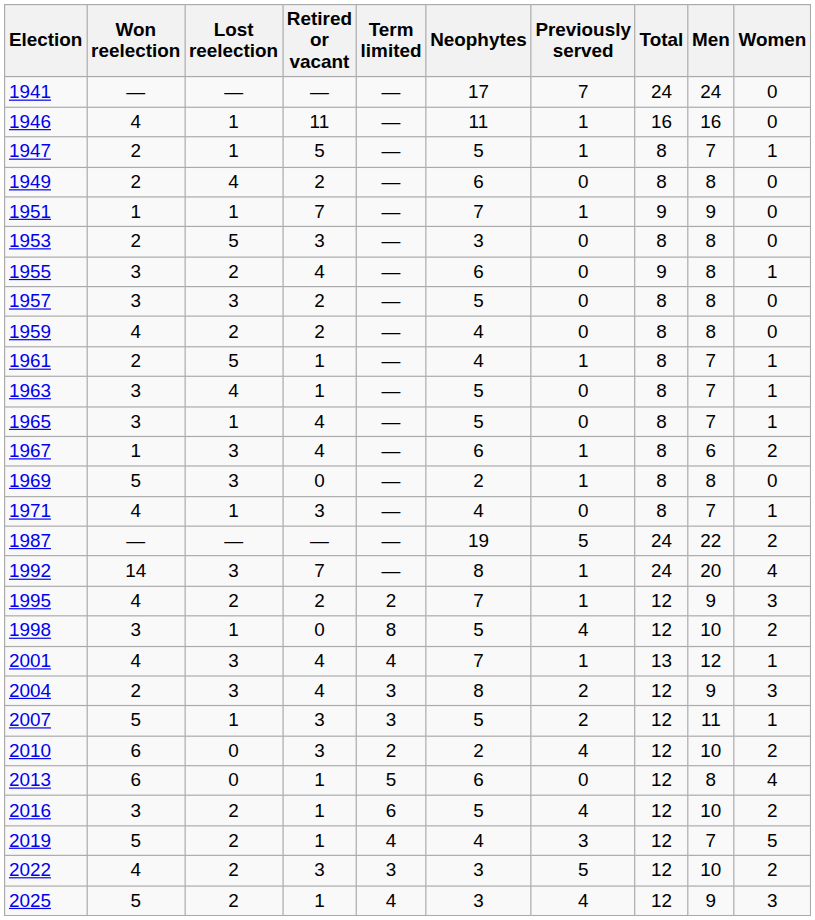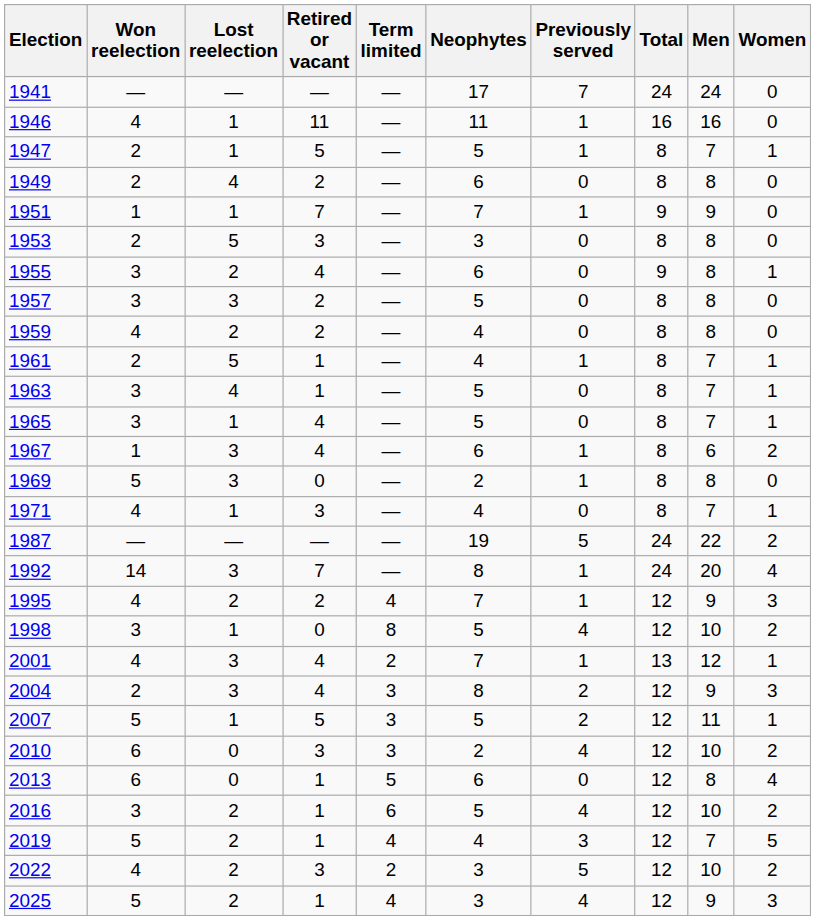1995 | Term limited: 2 -> 4
2001 | Term limited: 4 -> 2
2007 | Retired or vacant: 3 -> 5
2010 | Term limited: 2 -> 3
2022 | Term limited: 3 -> 2
